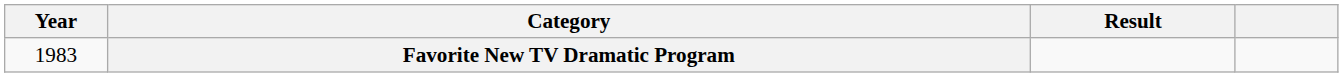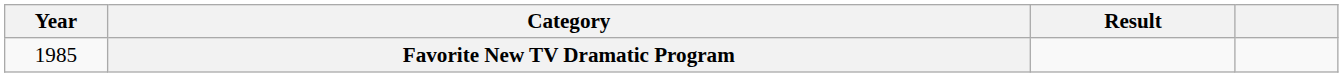Favorite New TV Dramatic Program | Year: 1983 -> 1985
